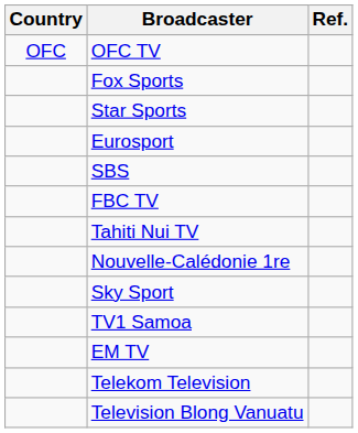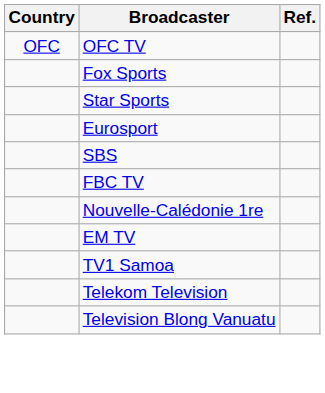- row: Tahiti Nui TV
- row: Sky Sport
rows swapped: EM TV <-> TV1 Samoa
